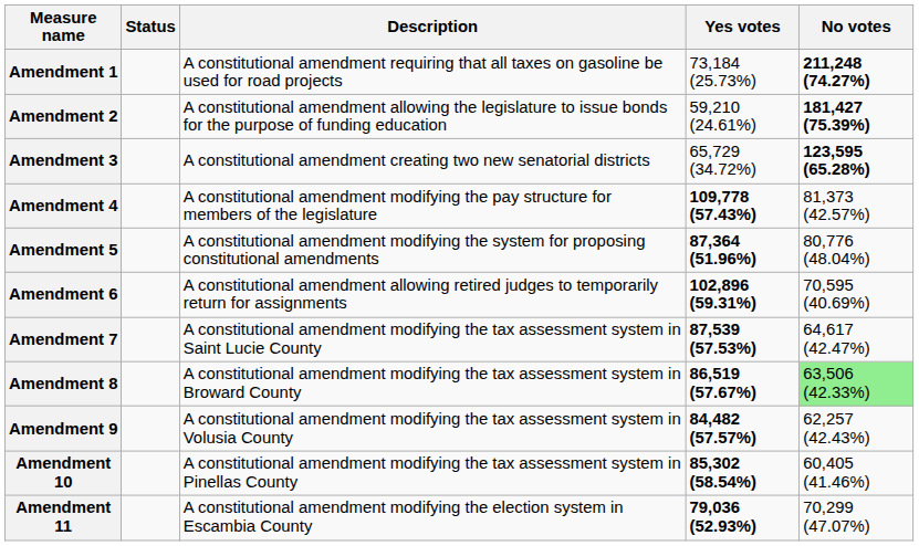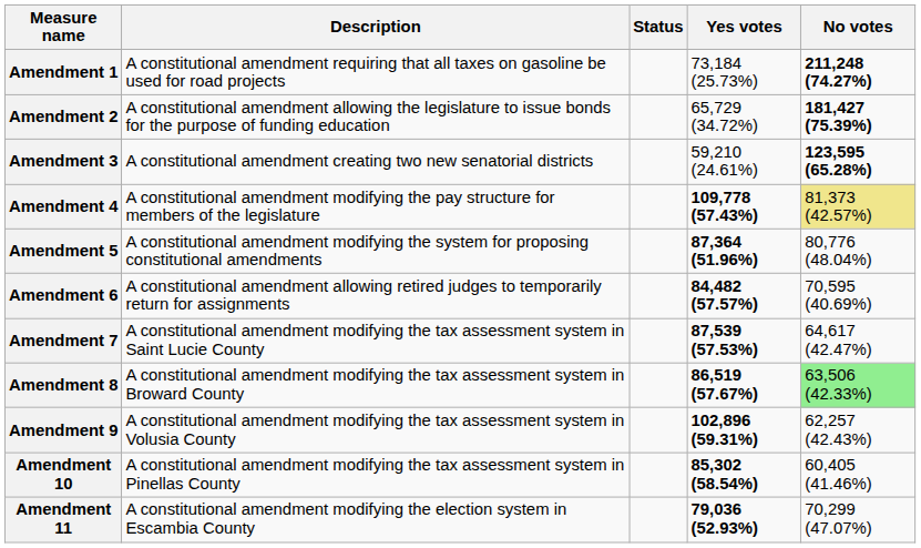columns swapped: Description <-> Status
Amendment 2 | Yes votes: 59,210 (24.61%) -> 65,729 (34.72%)
Amendment 3 | Yes votes: 65,729 (34.72%) -> 59,210 (24.61%)
Amendment 4 | No votes: no background -> khaki background
Amendment 6 | Yes votes: 102,896 (59.31%) -> 84,482 (57.57%)
Amendment 9 | Yes votes: 84,482 (57.57%) -> 102,896 (59.31%)
